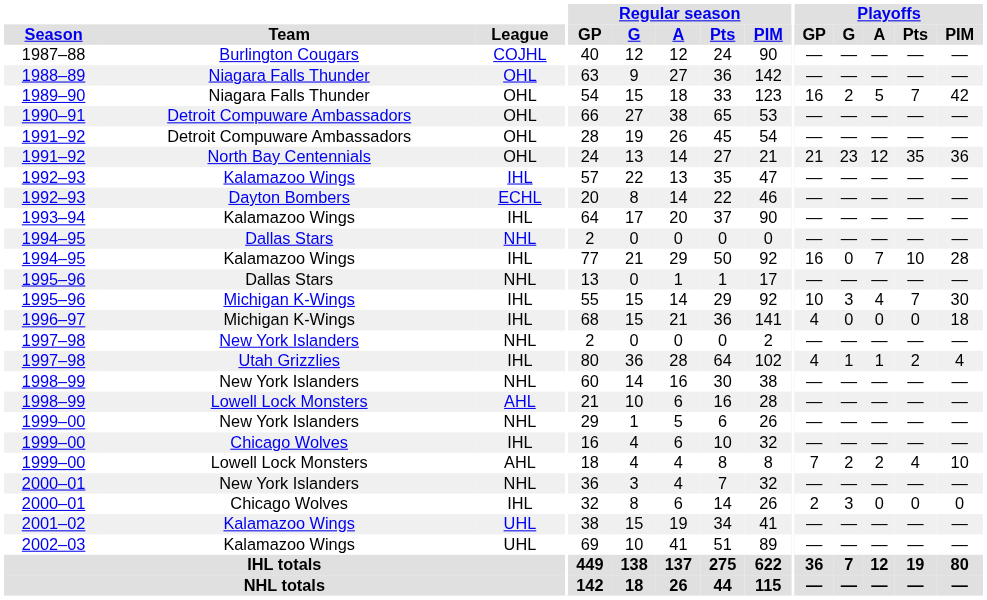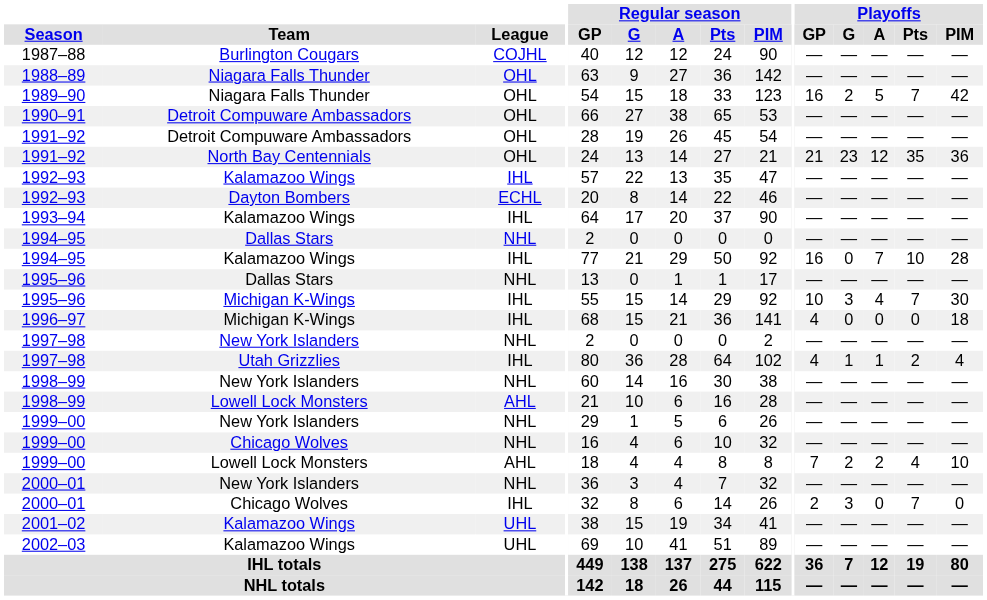1999–00 / Chicago Wolves | League: IHL -> NHL
2000–01 / Chicago Wolves | Playoffs / Pts: 0 -> 7
